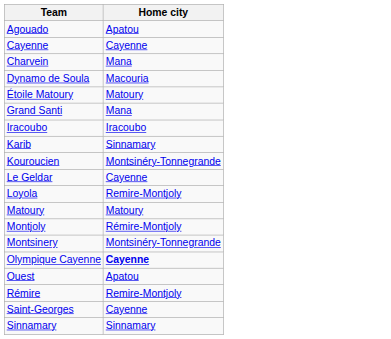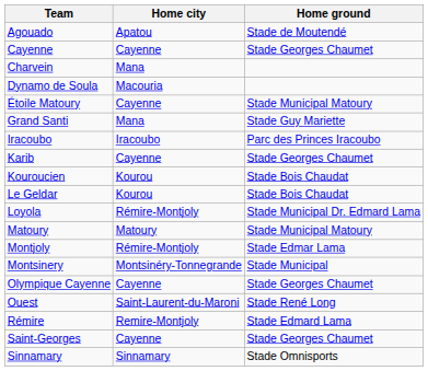+ column: Home ground | Stade de Moutendé | Stade Georges Chaumet | Stade Municipal Matoury | Stade Guy Mariette | Parc des Princes Iracoubo | Stade Georges Chaumet | Stade Bois Chaudat | Stade Bois Chaudat | Stade Municipal Dr. Edmard Lama | Stade Municipal Matoury | Stade Edmar Lama | Stade Municipal | Stade Georges Chaumet | Stade René Long | Stade Edmard Lama | Stade Georges Chaumet | Stade Omnisports
Étoile Matoury | Home city: Matoury -> Cayenne
Karib | Home city: Sinnamary -> Cayenne
Kouroucien | Home city: Montsinéry-Tonnegrande -> Kourou
Le Geldar | Home city: Cayenne -> Kourou
Loyola | Home city: Remire-Montjoly -> Rémire-Montjoly
Olympique Cayenne | Home city: bold -> normal
Ouest | Home city: Apatou -> Saint-Laurent-du-Maroni
